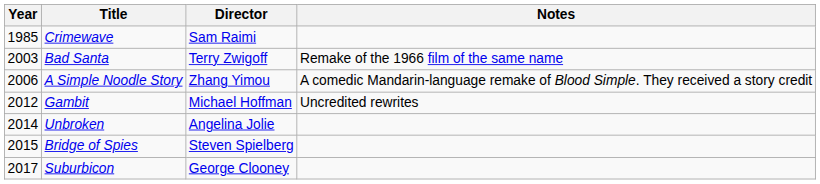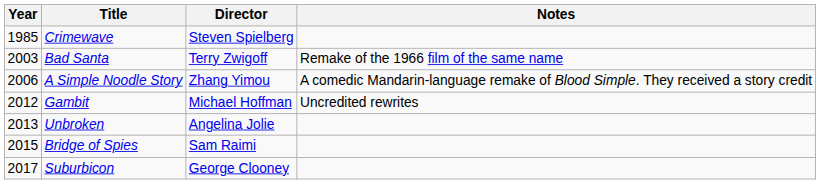Crimewave | Director: Sam Raimi -> Steven Spielberg
Unbroken | Year: 2014 -> 2013
Bridge of Spies | Director: Steven Spielberg -> Sam Raimi
